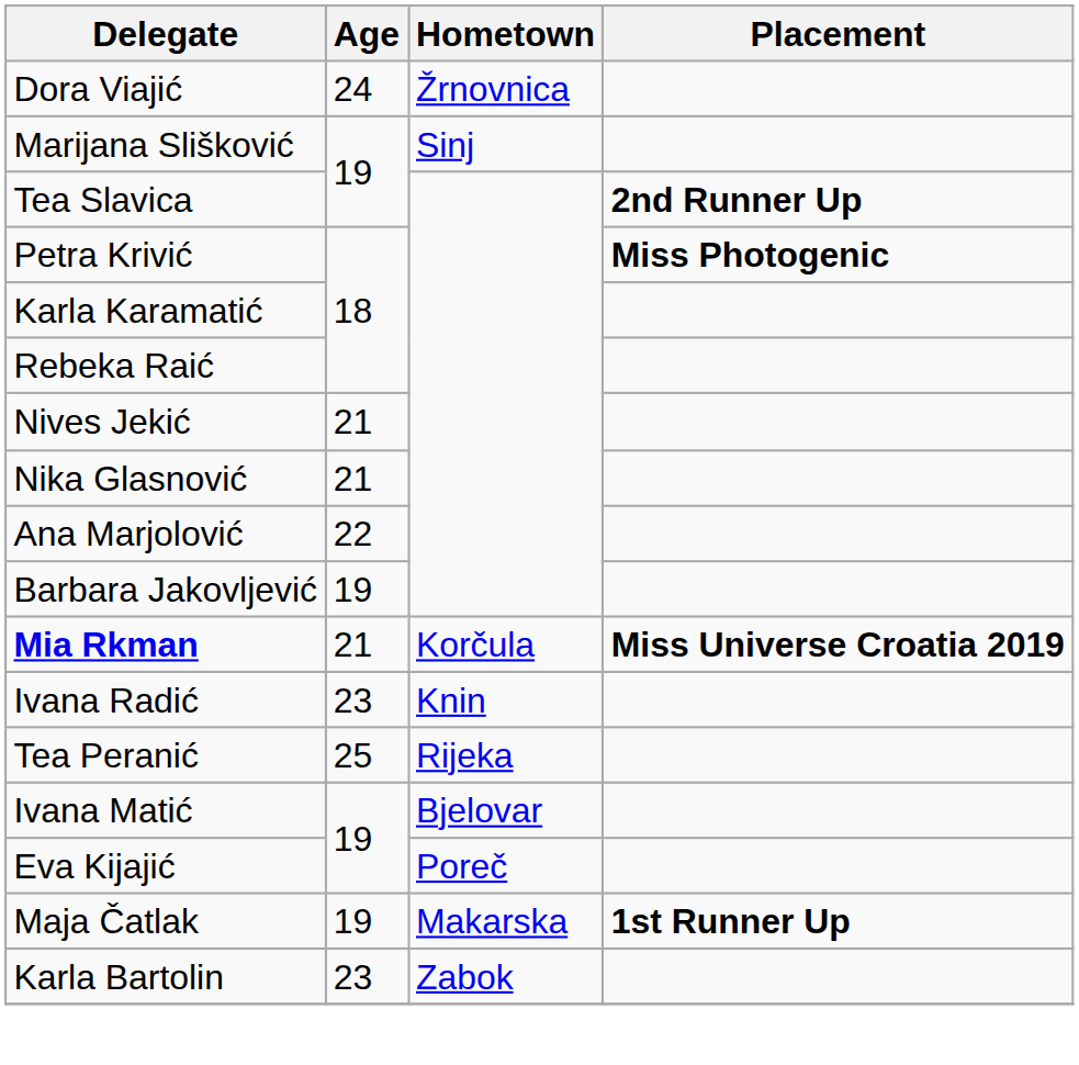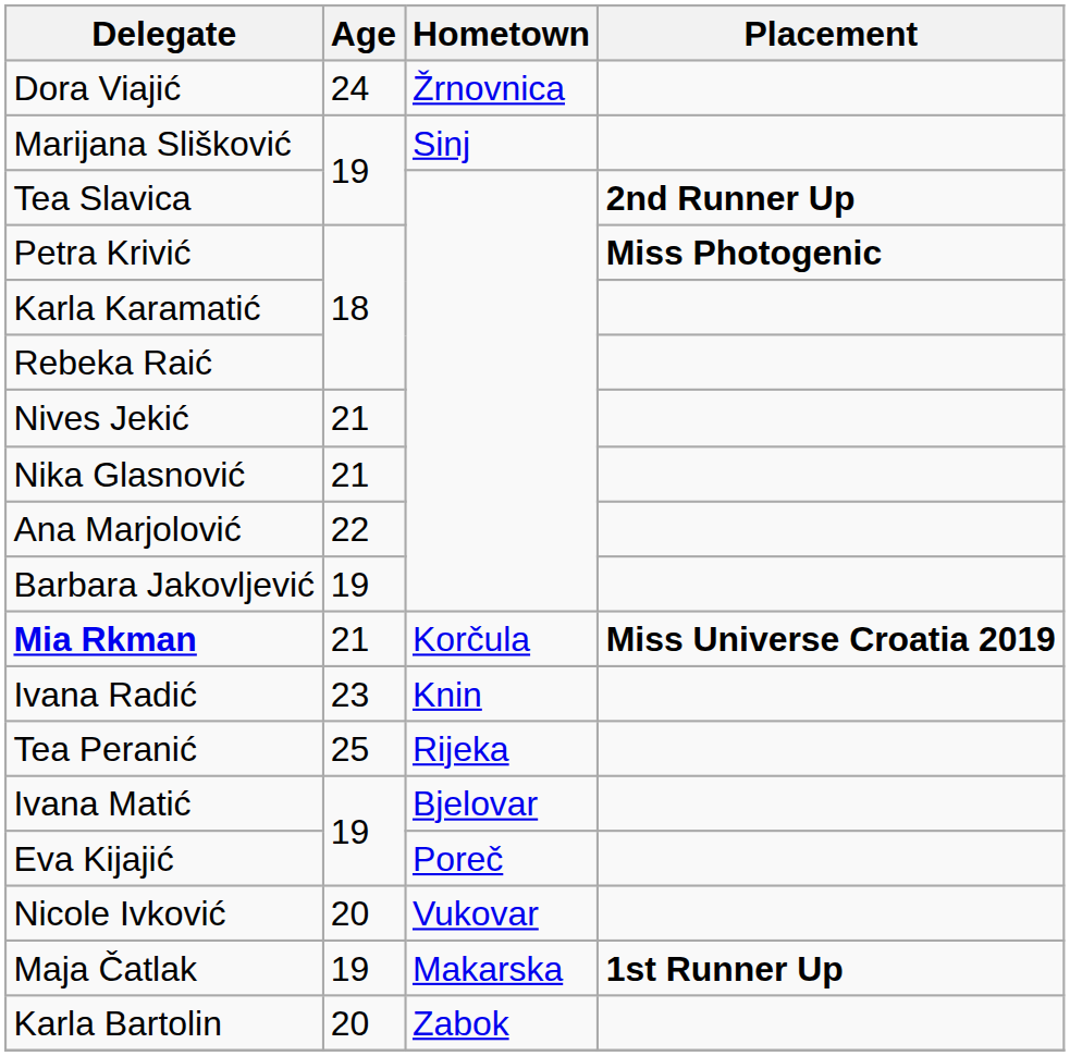+ row: Nicole Ivković | 20 | Vukovar
Karla Bartolin | Age: 23 -> 20
